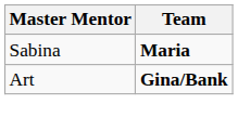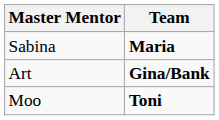+ row: Moo | Toni
